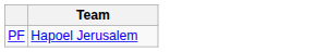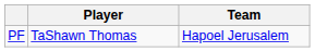+ column: Player | TaShawn Thomas
